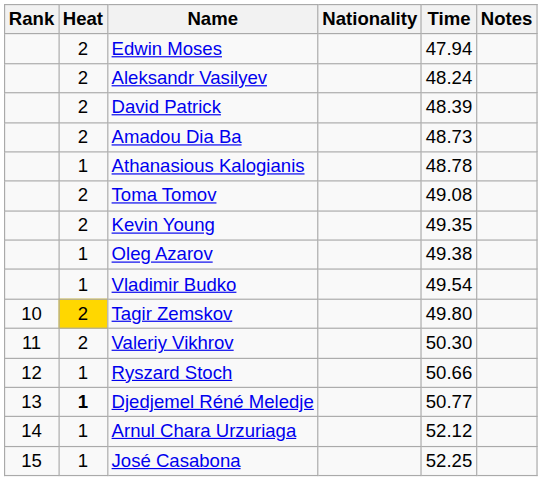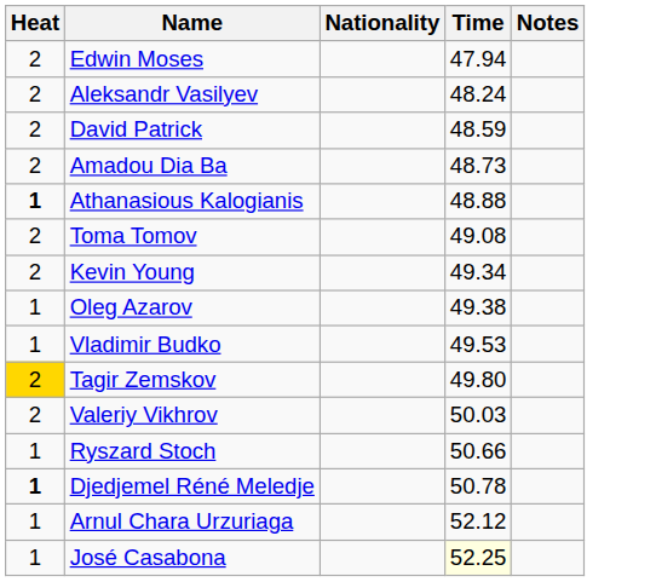- column: Rank | 10 | 11 | 12 | 13 | 14 | 15
David Patrick | Time: 48.39 -> 48.59
Athanasious Kalogianis | Heat: normal -> bold
Athanasious Kalogianis | Time: 48.78 -> 48.88
Kevin Young | Time: 49.35 -> 49.34
Vladimir Budko | Time: 49.54 -> 49.53
Valeriy Vikhrov | Time: 50.30 -> 50.03
Djedjemel Réné Meledje | Time: 50.77 -> 50.78
José Casabona | Time: no background -> lightyellow background
